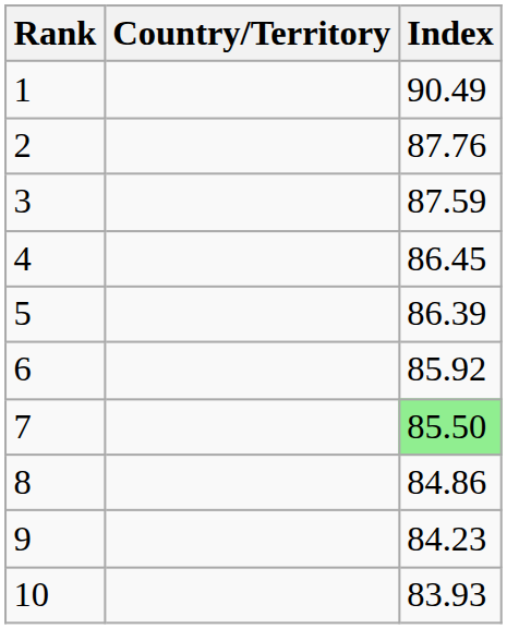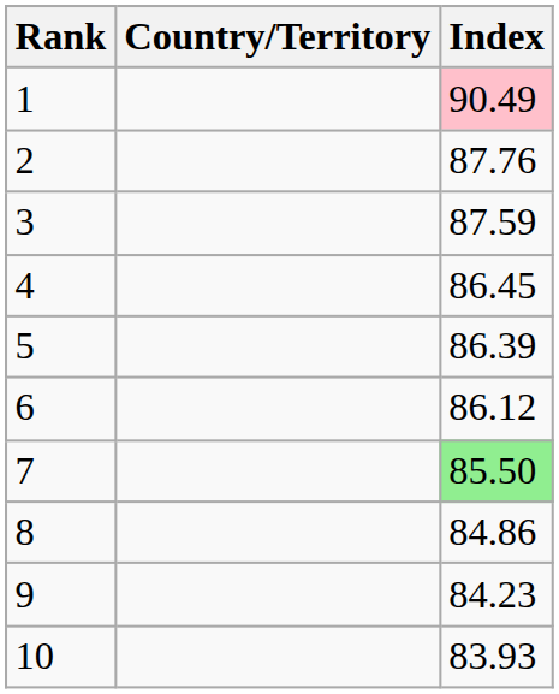1 | Index: no background -> pink background
6 | Index: 85.92 -> 86.12
